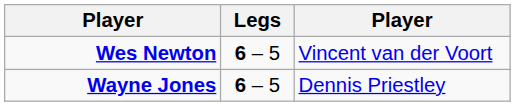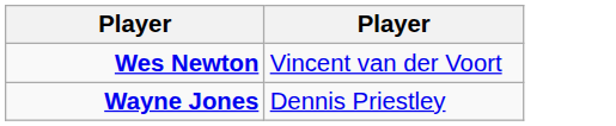- column: Legs | 6 – 5 | 6 – 5
